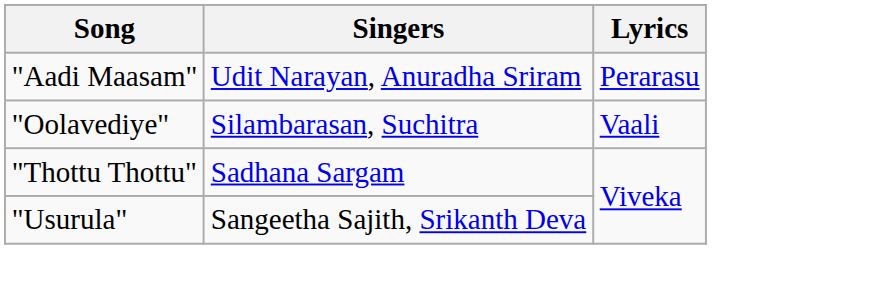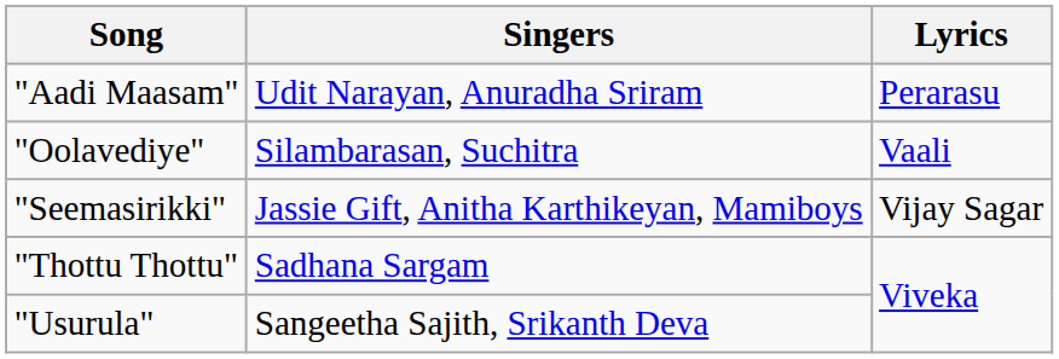+ row: "Seemasirikki" | Jassie Gift, Anitha Karthikeyan, Mamiboys | Vijay Sagar
